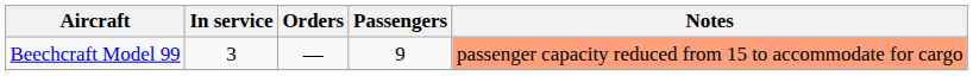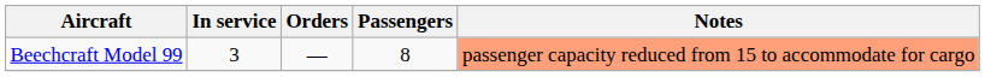Beechcraft Model 99 | Passengers: 9 -> 8
